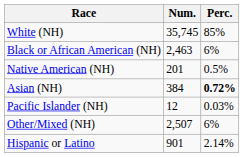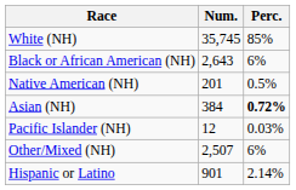Black or African American (NH) | Num.: 2,463 -> 2,643
